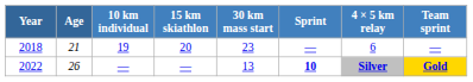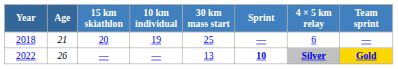columns swapped: 10 km individual <-> 15 km skiathlon
2018 | 30 km mass start: 23 -> 25
